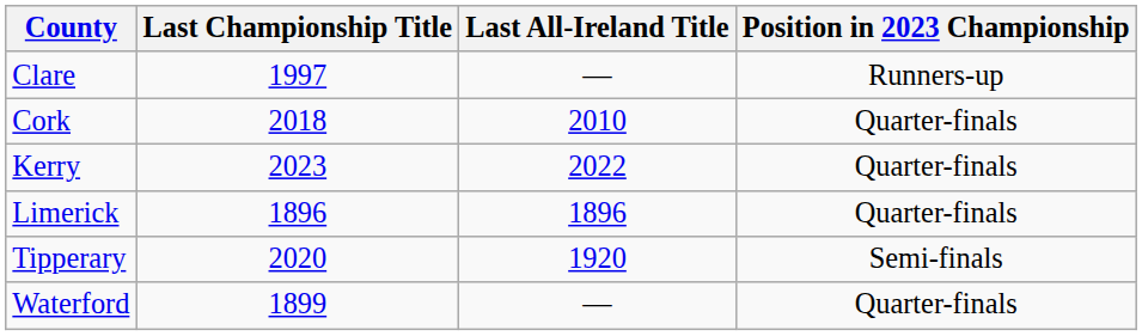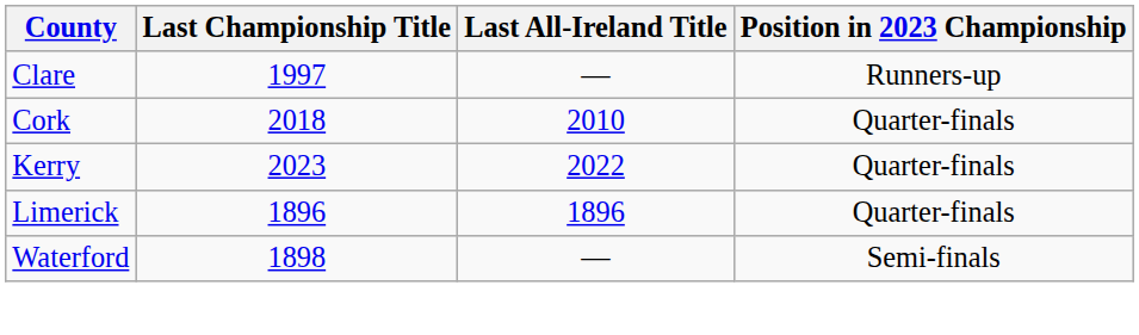- row: Tipperary | 2020 | 1920 | Semi-finals
Waterford | Last Championship Title: 1899 -> 1898
Waterford | Position in 2023 Championship: Quarter-finals -> Semi-finals
